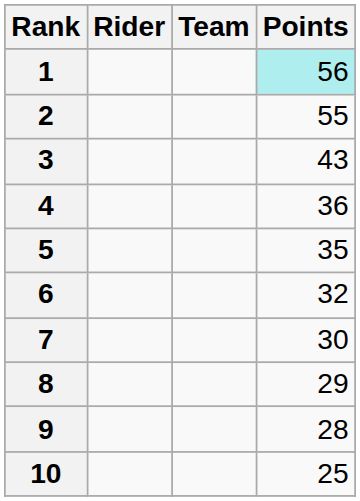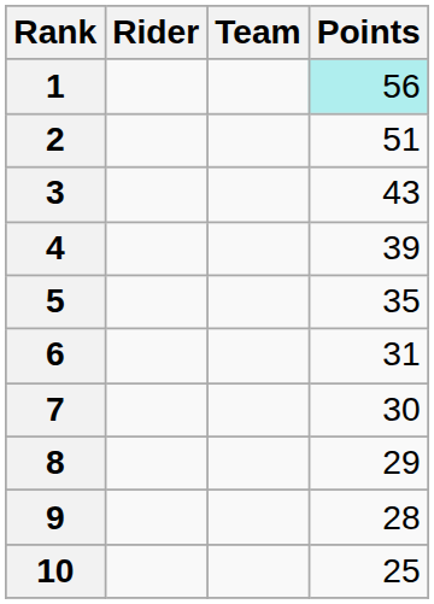2 | Points: 55 -> 51
4 | Points: 36 -> 39
6 | Points: 32 -> 31
